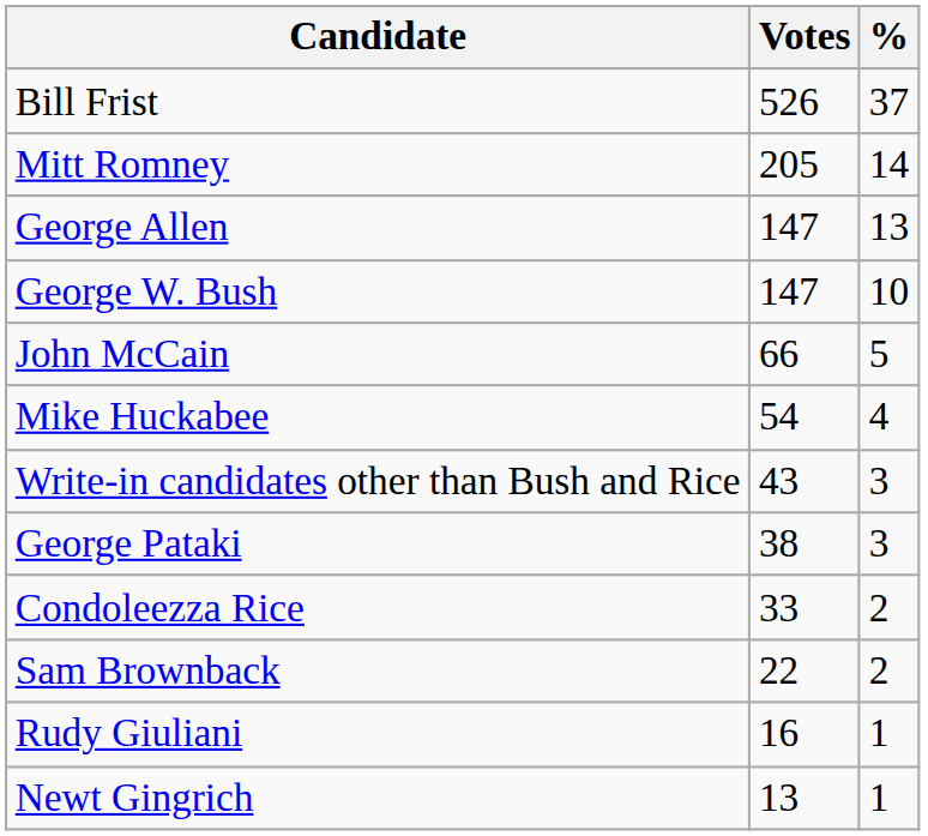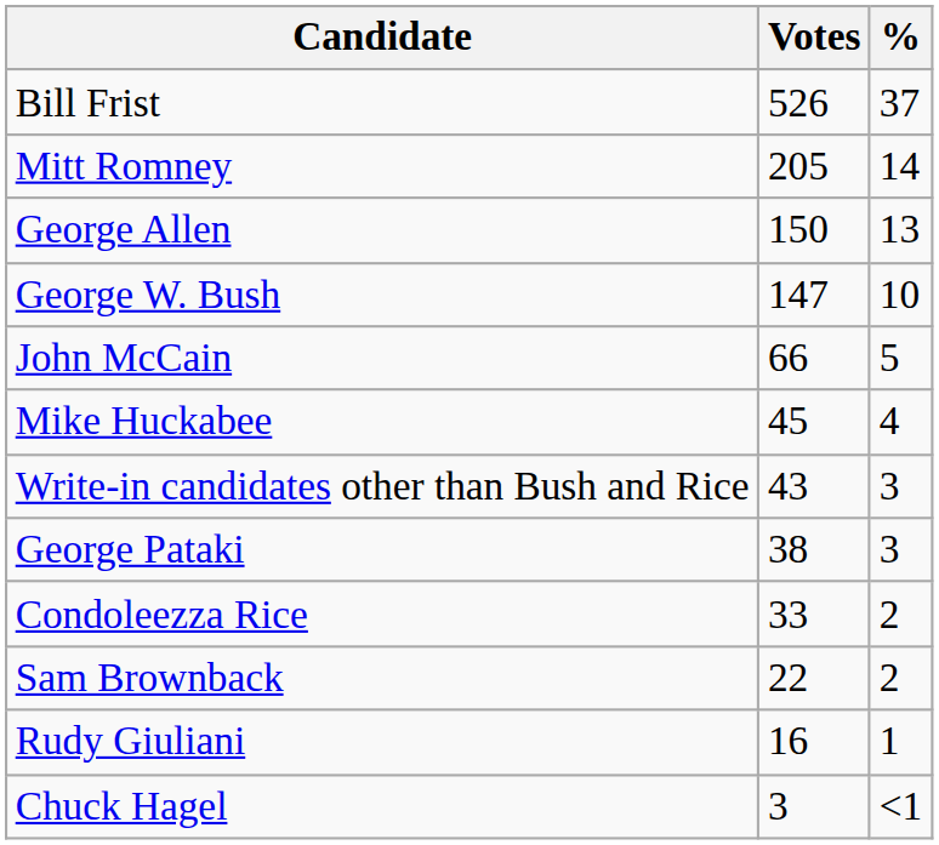George Allen | Votes: 147 -> 150
Mike Huckabee | Votes: 54 -> 45
- row: Newt Gingrich | 13 | 1
+ row: Chuck Hagel | 3 | <1
